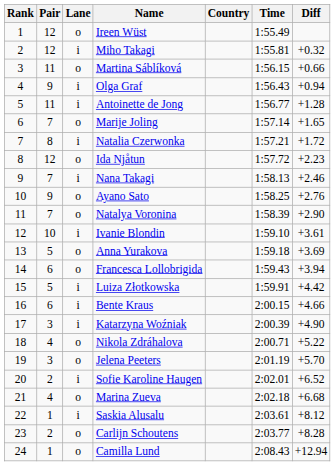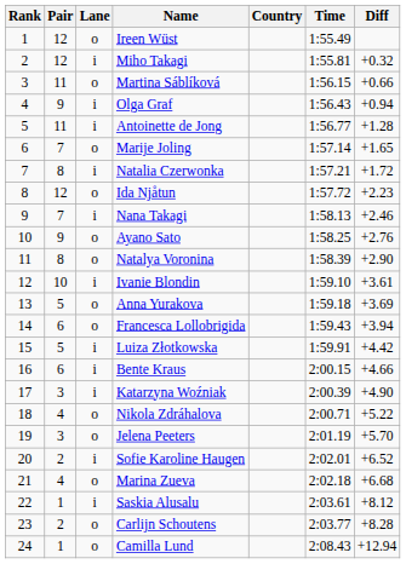Natalya Voronina | Pair: 7 -> 8
